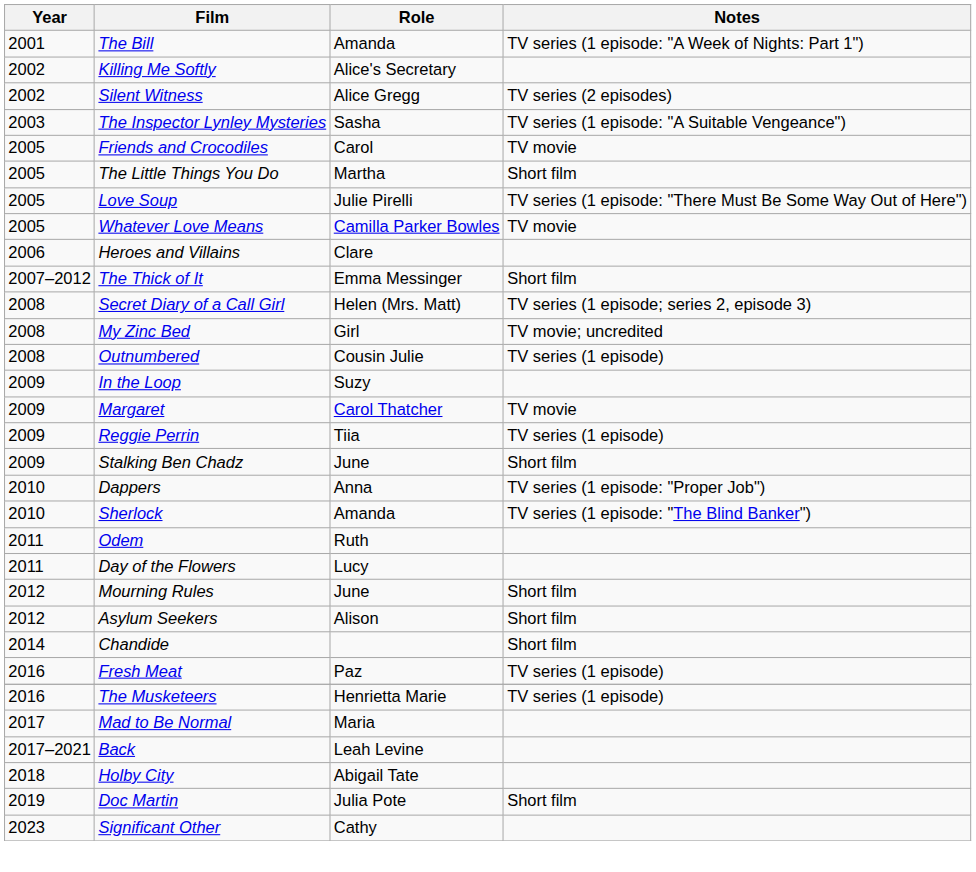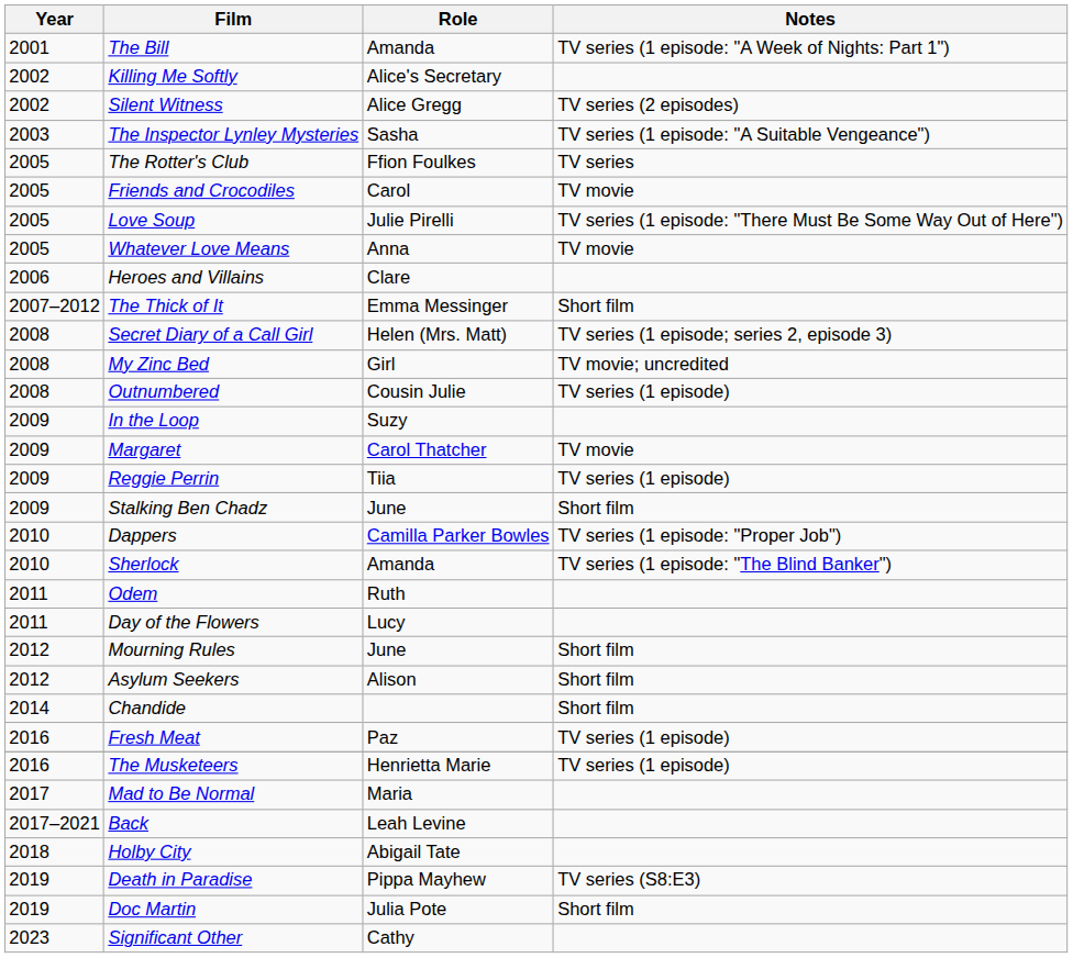+ row: 2005 | The Rotter's Club | Ffion Foulkes | TV series
- row: 2005 | The Little Things You Do | Martha | Short film
Whatever Love Means | Role: Camilla Parker Bowles -> Anna
Dappers | Role: Anna -> Camilla Parker Bowles
+ row: 2019 | Death in Paradise | Pippa Mayhew | TV series (S8:E3)
